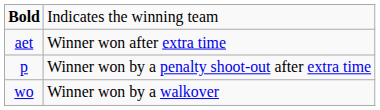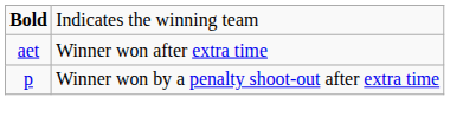- row: wo | Winner won by a walkover
